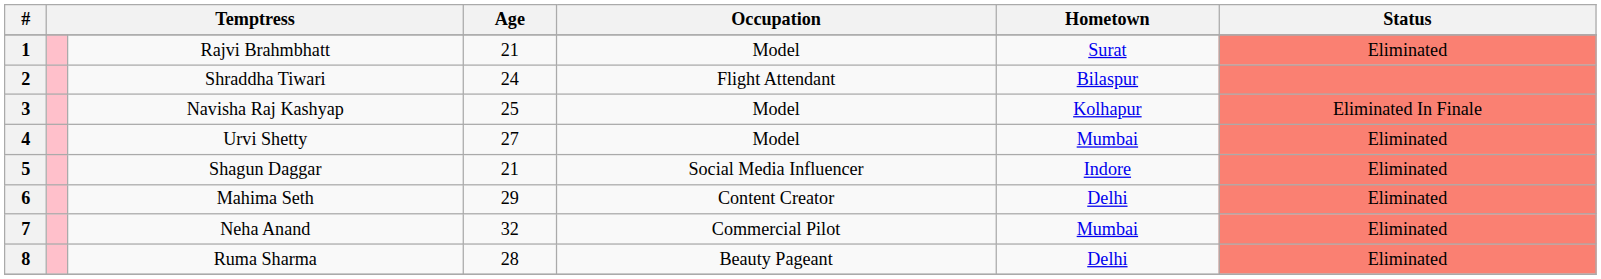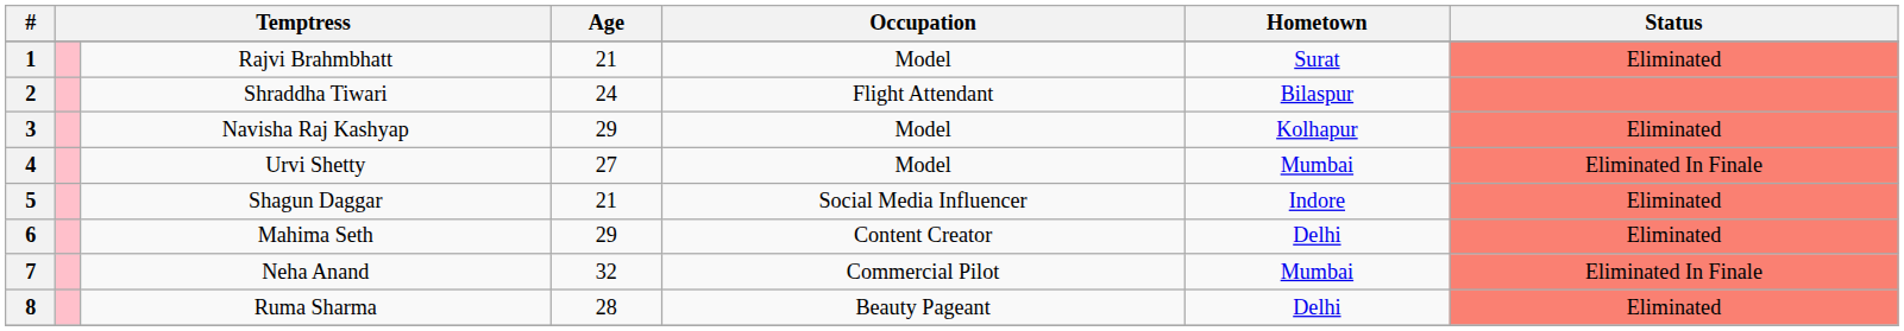3 | Age: 25 -> 29
3 | Status: Eliminated In Finale -> Eliminated
4 | Status: Eliminated -> Eliminated In Finale
7 | Status: Eliminated -> Eliminated In Finale
